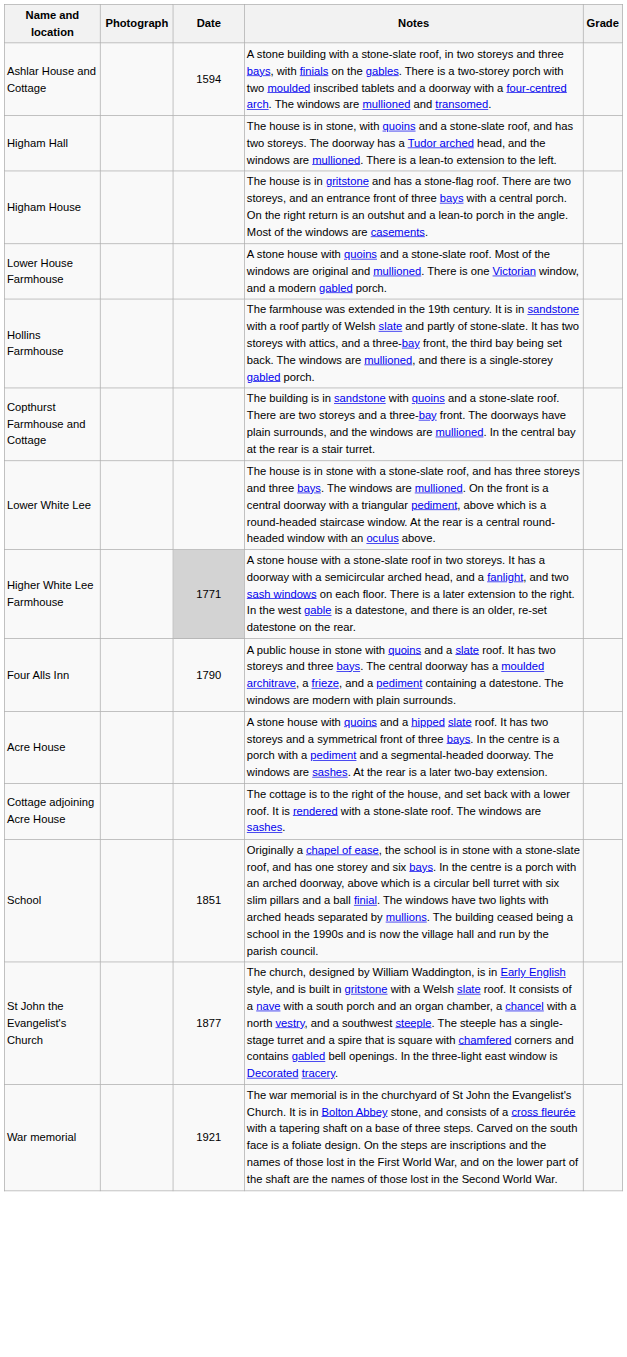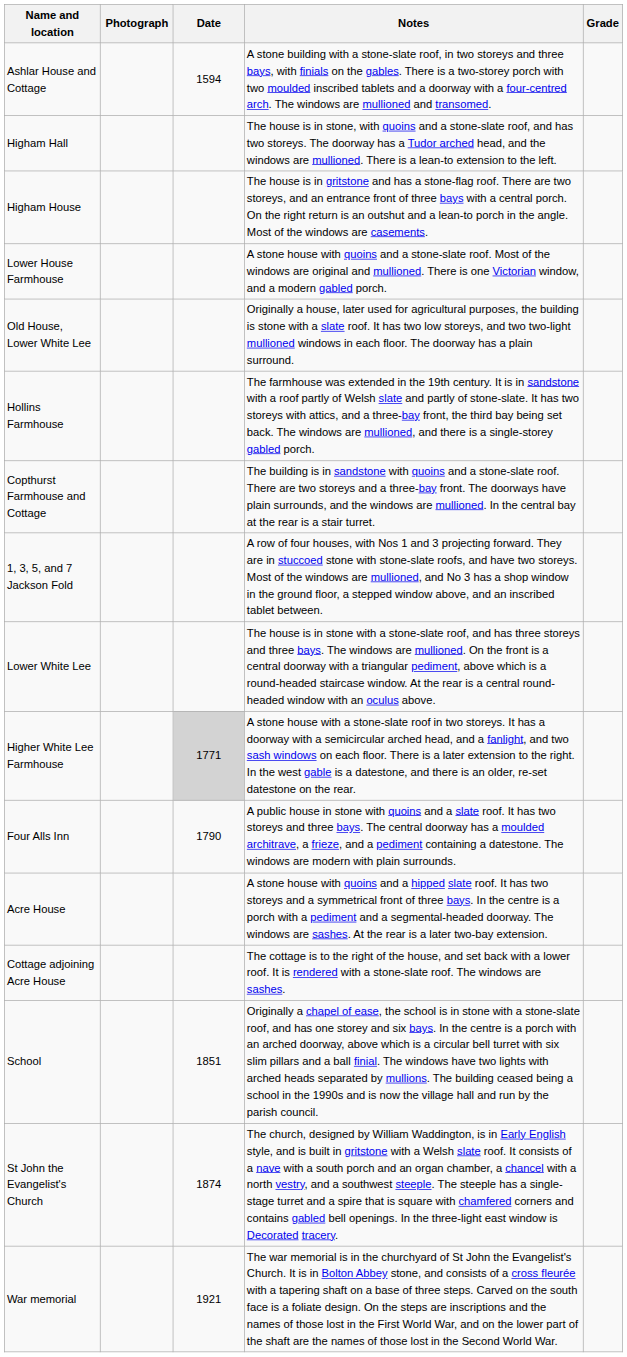+ row: Old House, Lower White Lee | Originally a house, later used for agricultural purposes, the building is stone with a slate roof. It has two low storeys, and two two-light mullioned windows in each floor. The doorway has a plain surround.
+ row: 1, 3, 5, and 7 Jackson Fold | A row of four houses, with Nos 1 and 3 projecting forward. They are in stuccoed stone with stone-slate roofs, and have two storeys. Most of the windows are mullioned, and No 3 has a shop window in the ground floor, a stepped window above, and an inscribed tablet between.
St John the Evangelist's Church | Date: 1877 -> 1874
